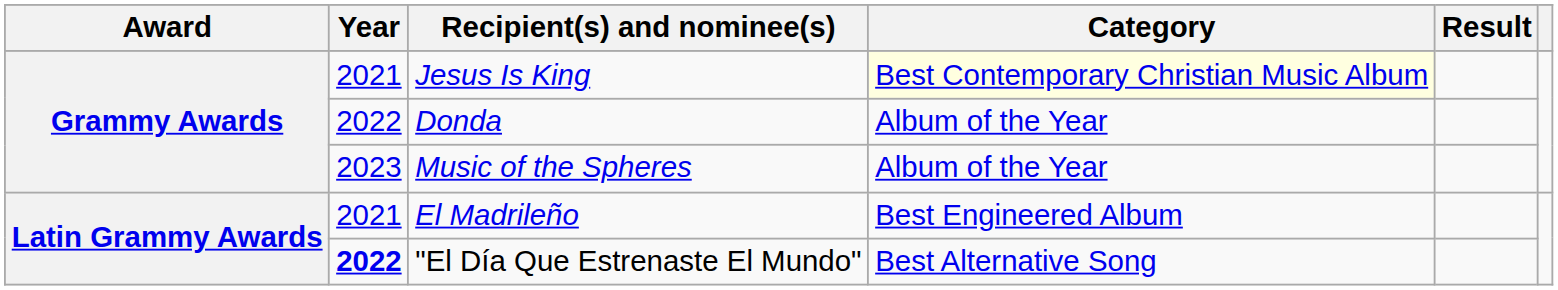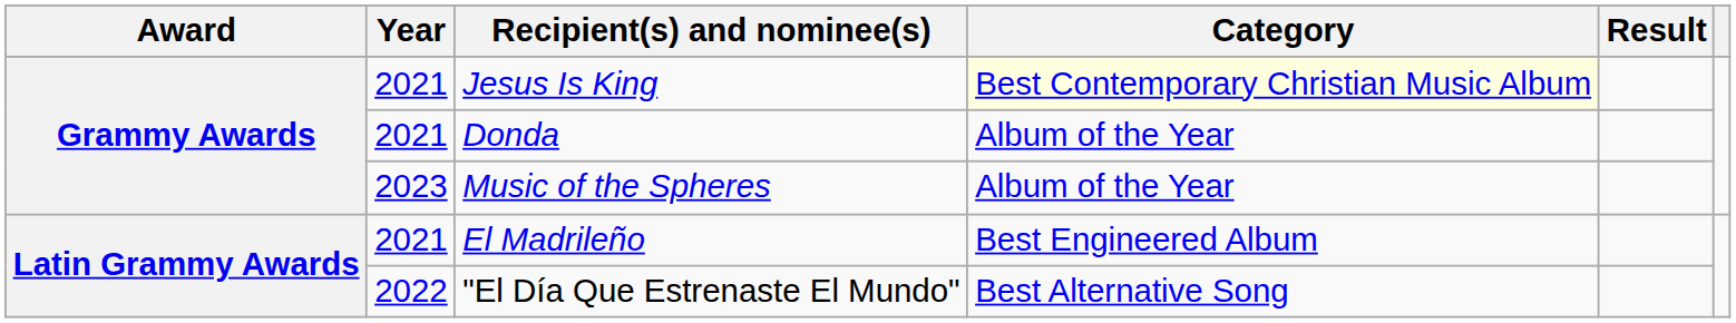Donda | Year: 2022 -> 2021
"El Día Que Estrenaste El Mundo" | Year: bold -> normal
